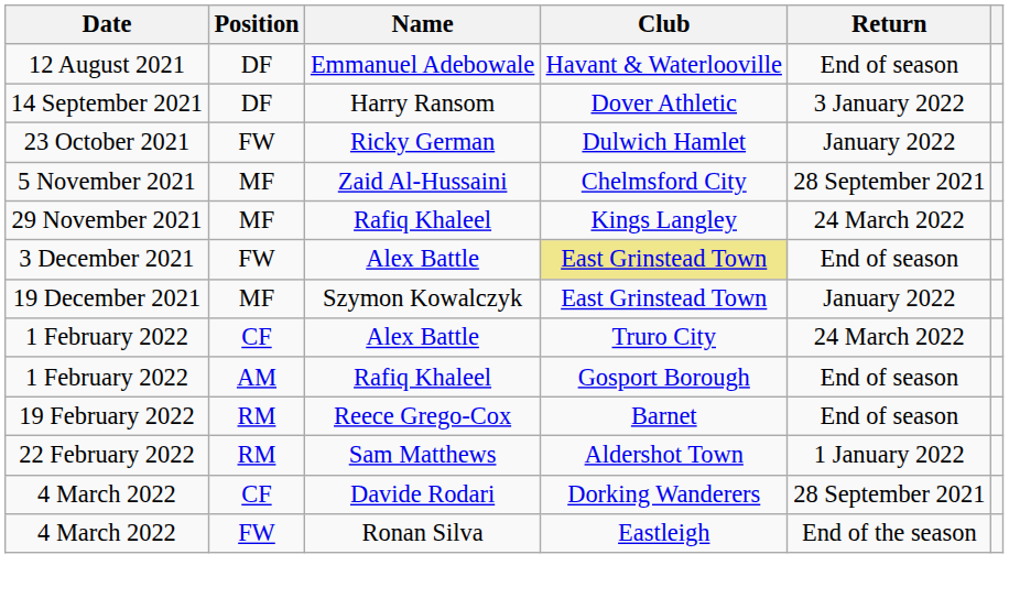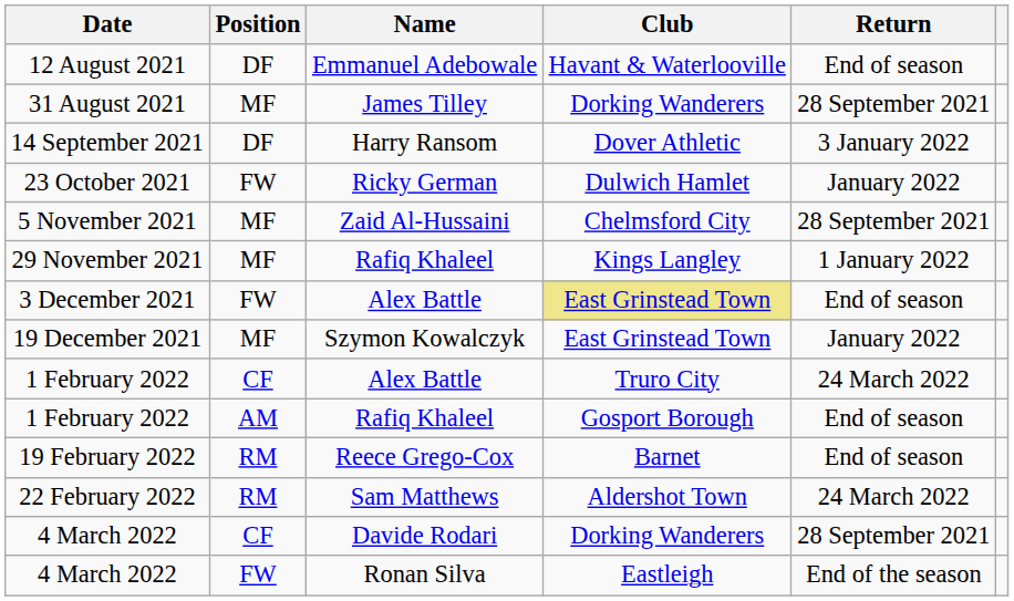+ row: 31 August 2021 | MF | James Tilley | Dorking Wanderers | 28 September 2021
29 November 2021 | Return: 24 March 2022 -> 1 January 2022
22 February 2022 | Return: 1 January 2022 -> 24 March 2022
